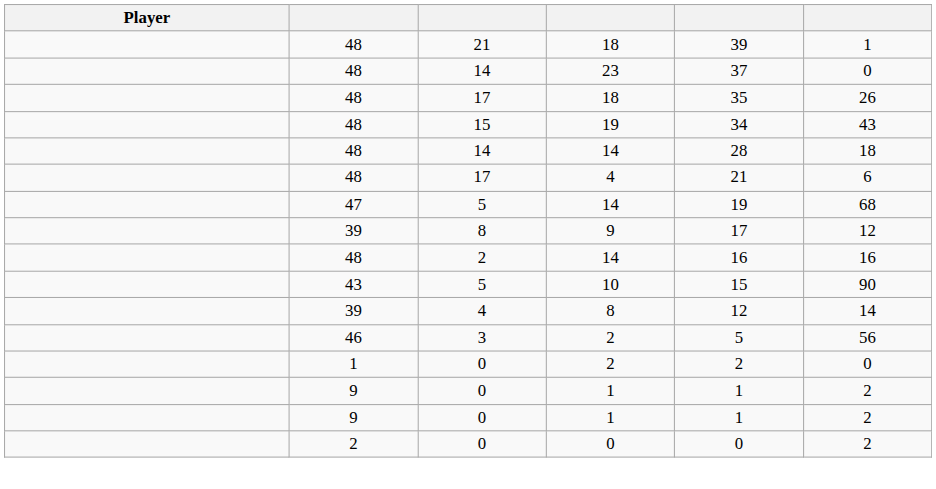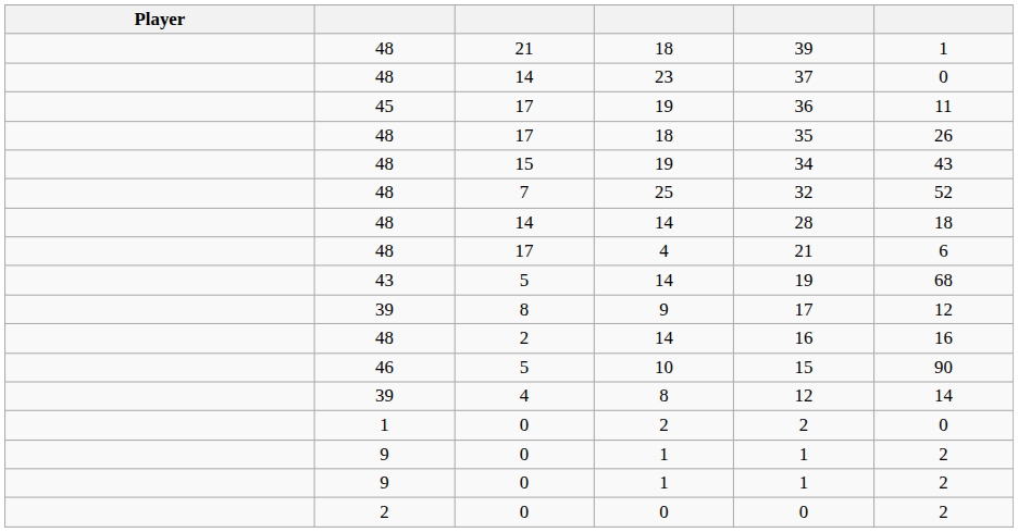+ row: 45 | 17 | 19 | 36 | 11
+ row: 48 | 7 | 25 | 32 | 52
5 / 14 | column 2: 47 -> 43
10 | column 2: 43 -> 46
- row: 46 | 3 | 2 | 5 | 56
